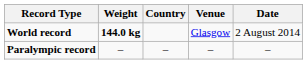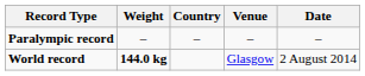rows swapped: World record <-> Paralympic record
